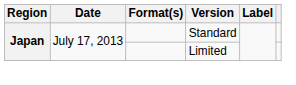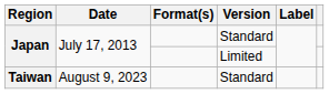+ row: Taiwan | August 9, 2023 | Standard
